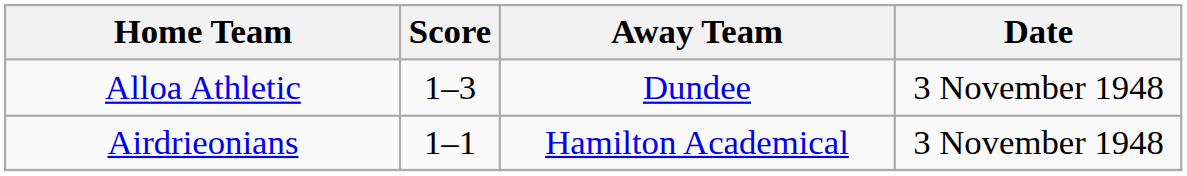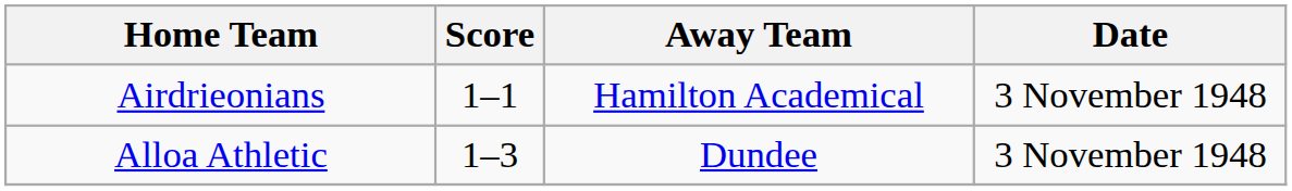rows swapped: Airdrieonians <-> Alloa Athletic
